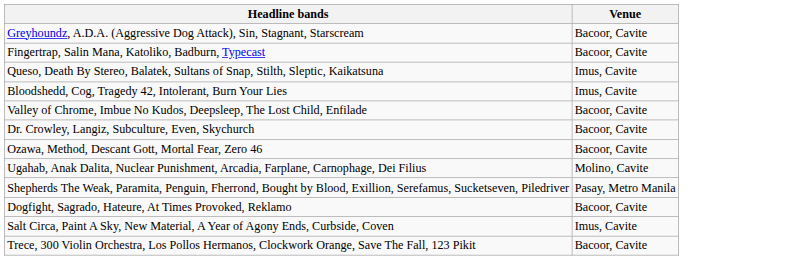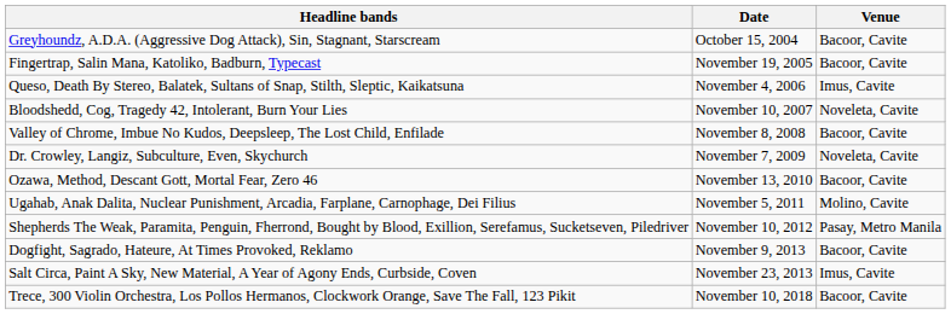+ column: Date | October 15, 2004 | November 19, 2005 | November 4, 2006 | November 10, 2007 | November 8, 2008 | November 7, 2009 | November 13, 2010 | November 5, 2011 | November 10, 2012 | November 9, 2013 | November 23, 2013 | November 10, 2018
Bloodshedd, Cog, Tragedy 42, Intolerant, Burn Your Lies | Venue: Imus, Cavite -> Noveleta, Cavite
Dr. Crowley, Langiz, Subculture, Even, Skychurch | Venue: Bacoor, Cavite -> Noveleta, Cavite
